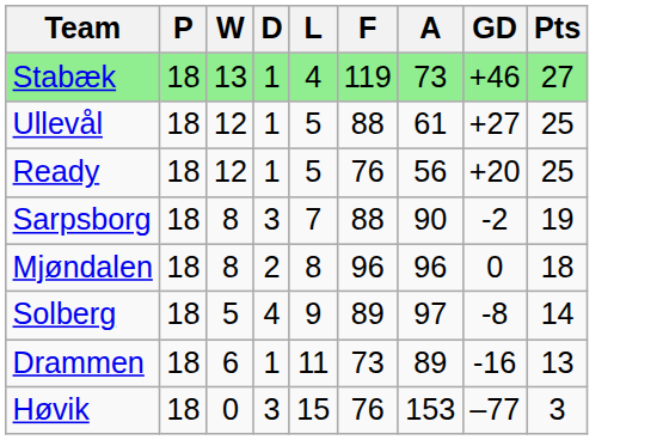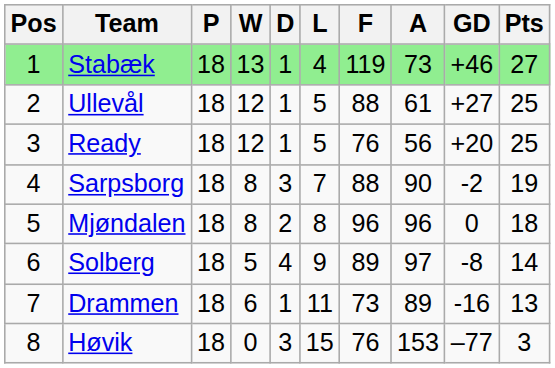+ column: Pos | 1 | 2 | 3 | 4 | 5 | 6 | 7 | 8
